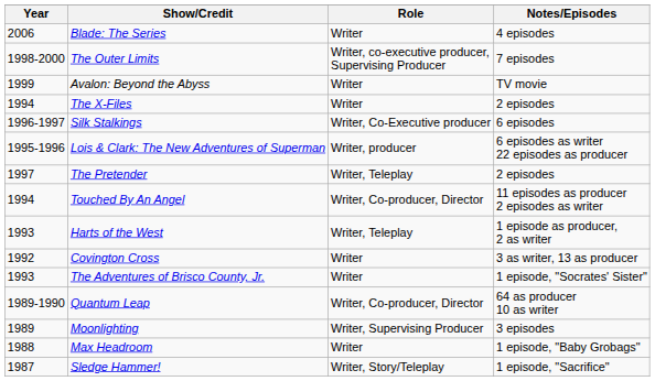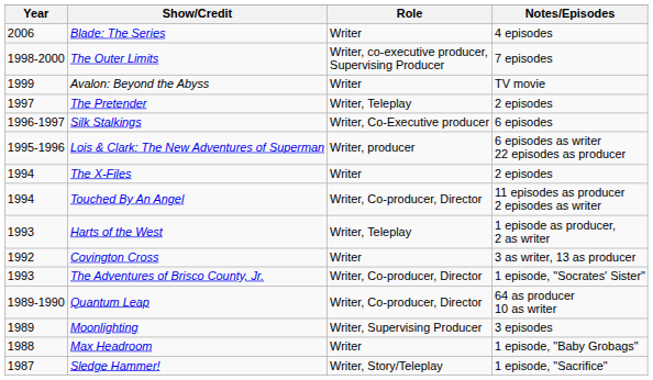rows swapped: The Pretender <-> The X-Files
The Adventures of Brisco County, Jr. | Role: Writer -> Writer, Co-producer, Director
